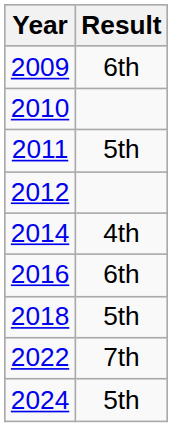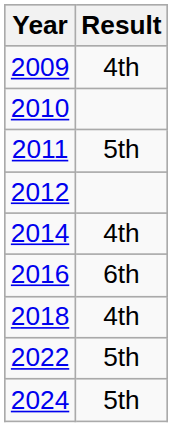2009 | Result: 6th -> 4th
2018 | Result: 5th -> 4th
2022 | Result: 7th -> 5th
